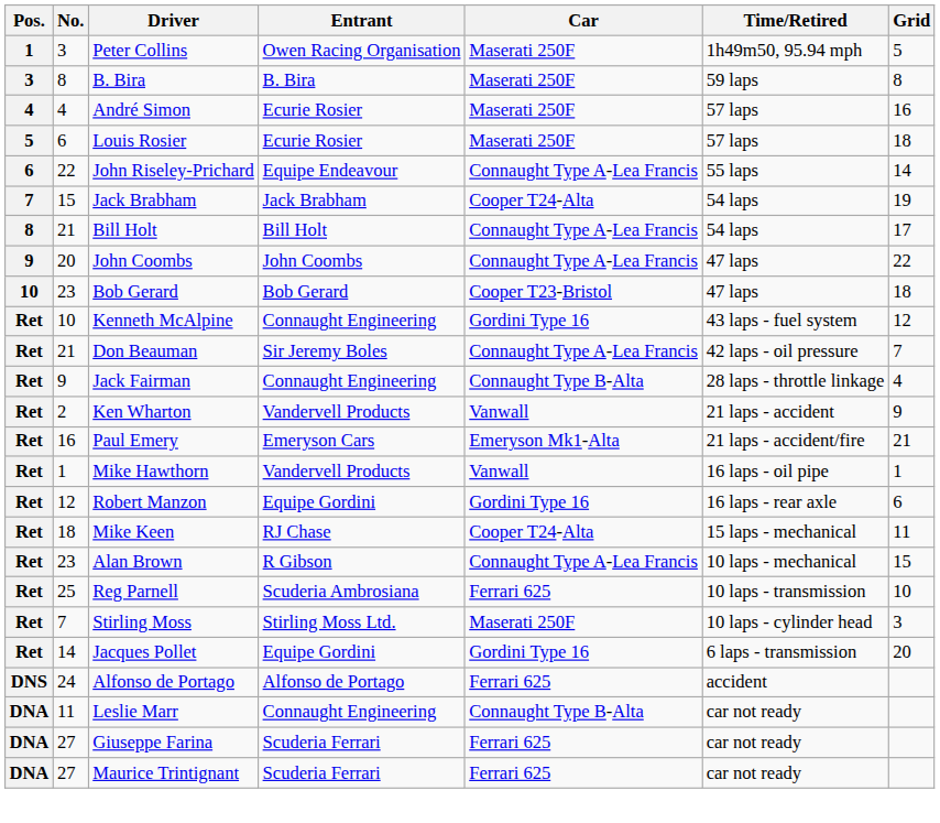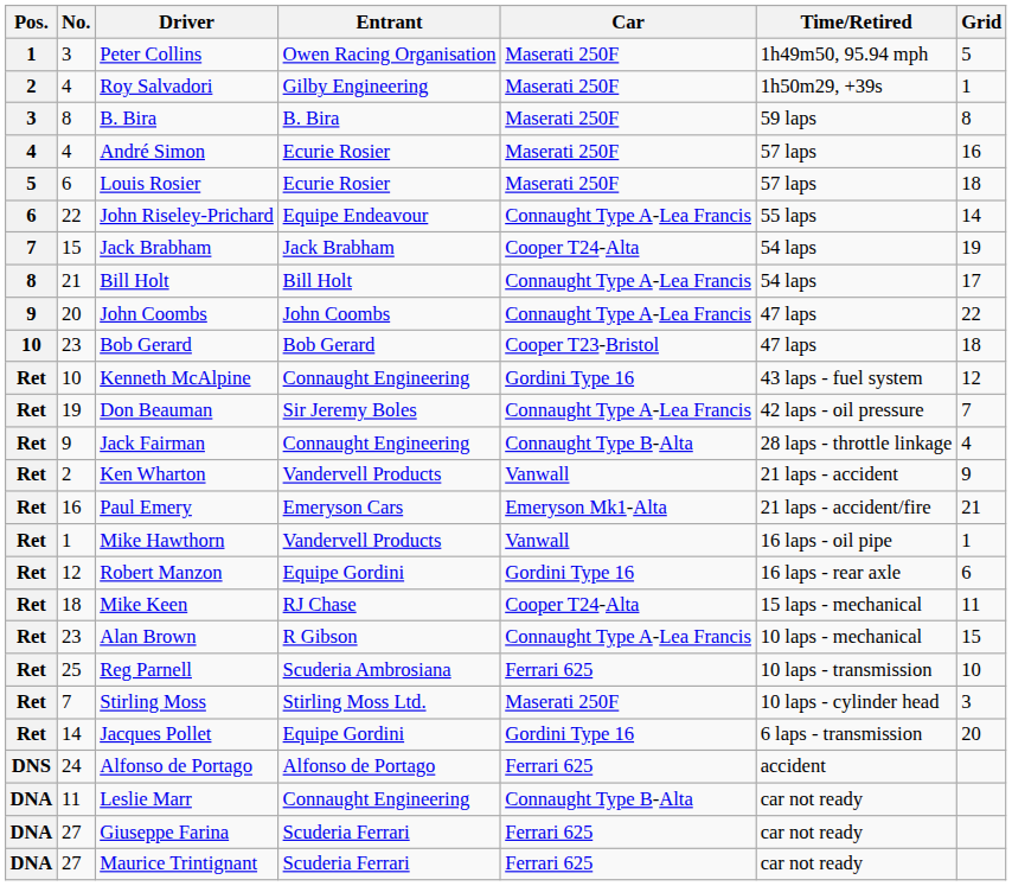+ row: 2 | 4 | Roy Salvadori | Gilby Engineering | Maserati 250F | 1h50m29, +39s | 1
Don Beauman | No.: 21 -> 19
